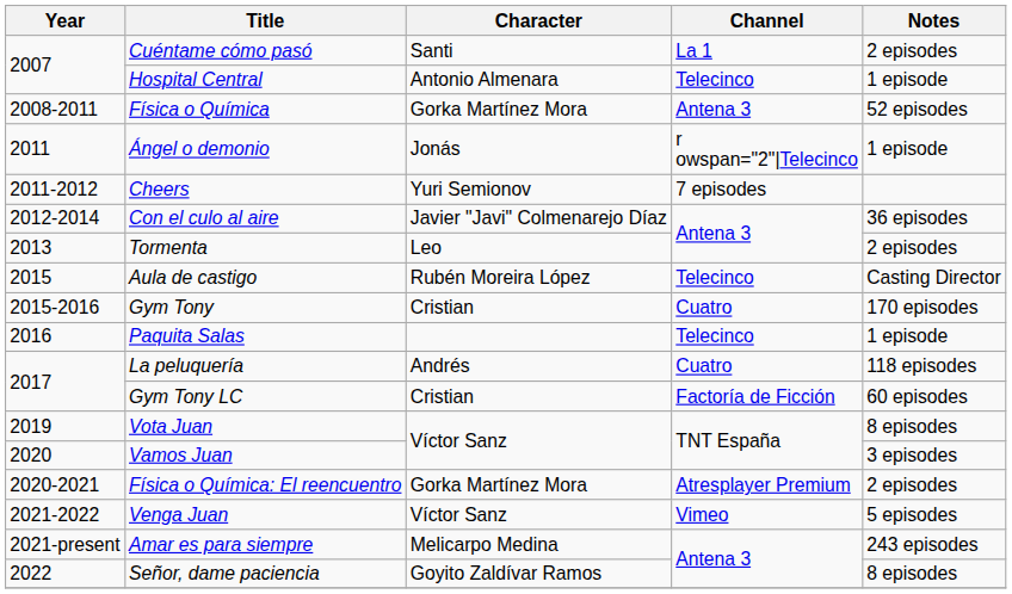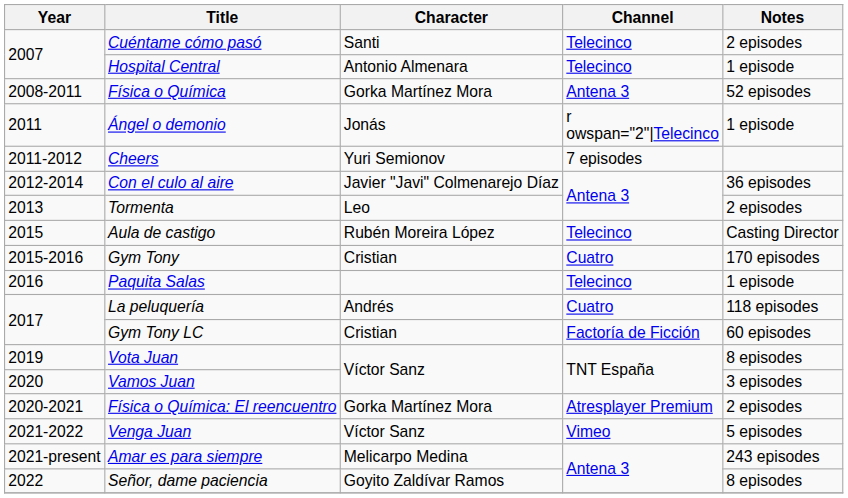Cuéntame cómo pasó | Channel: La 1 -> Telecinco
